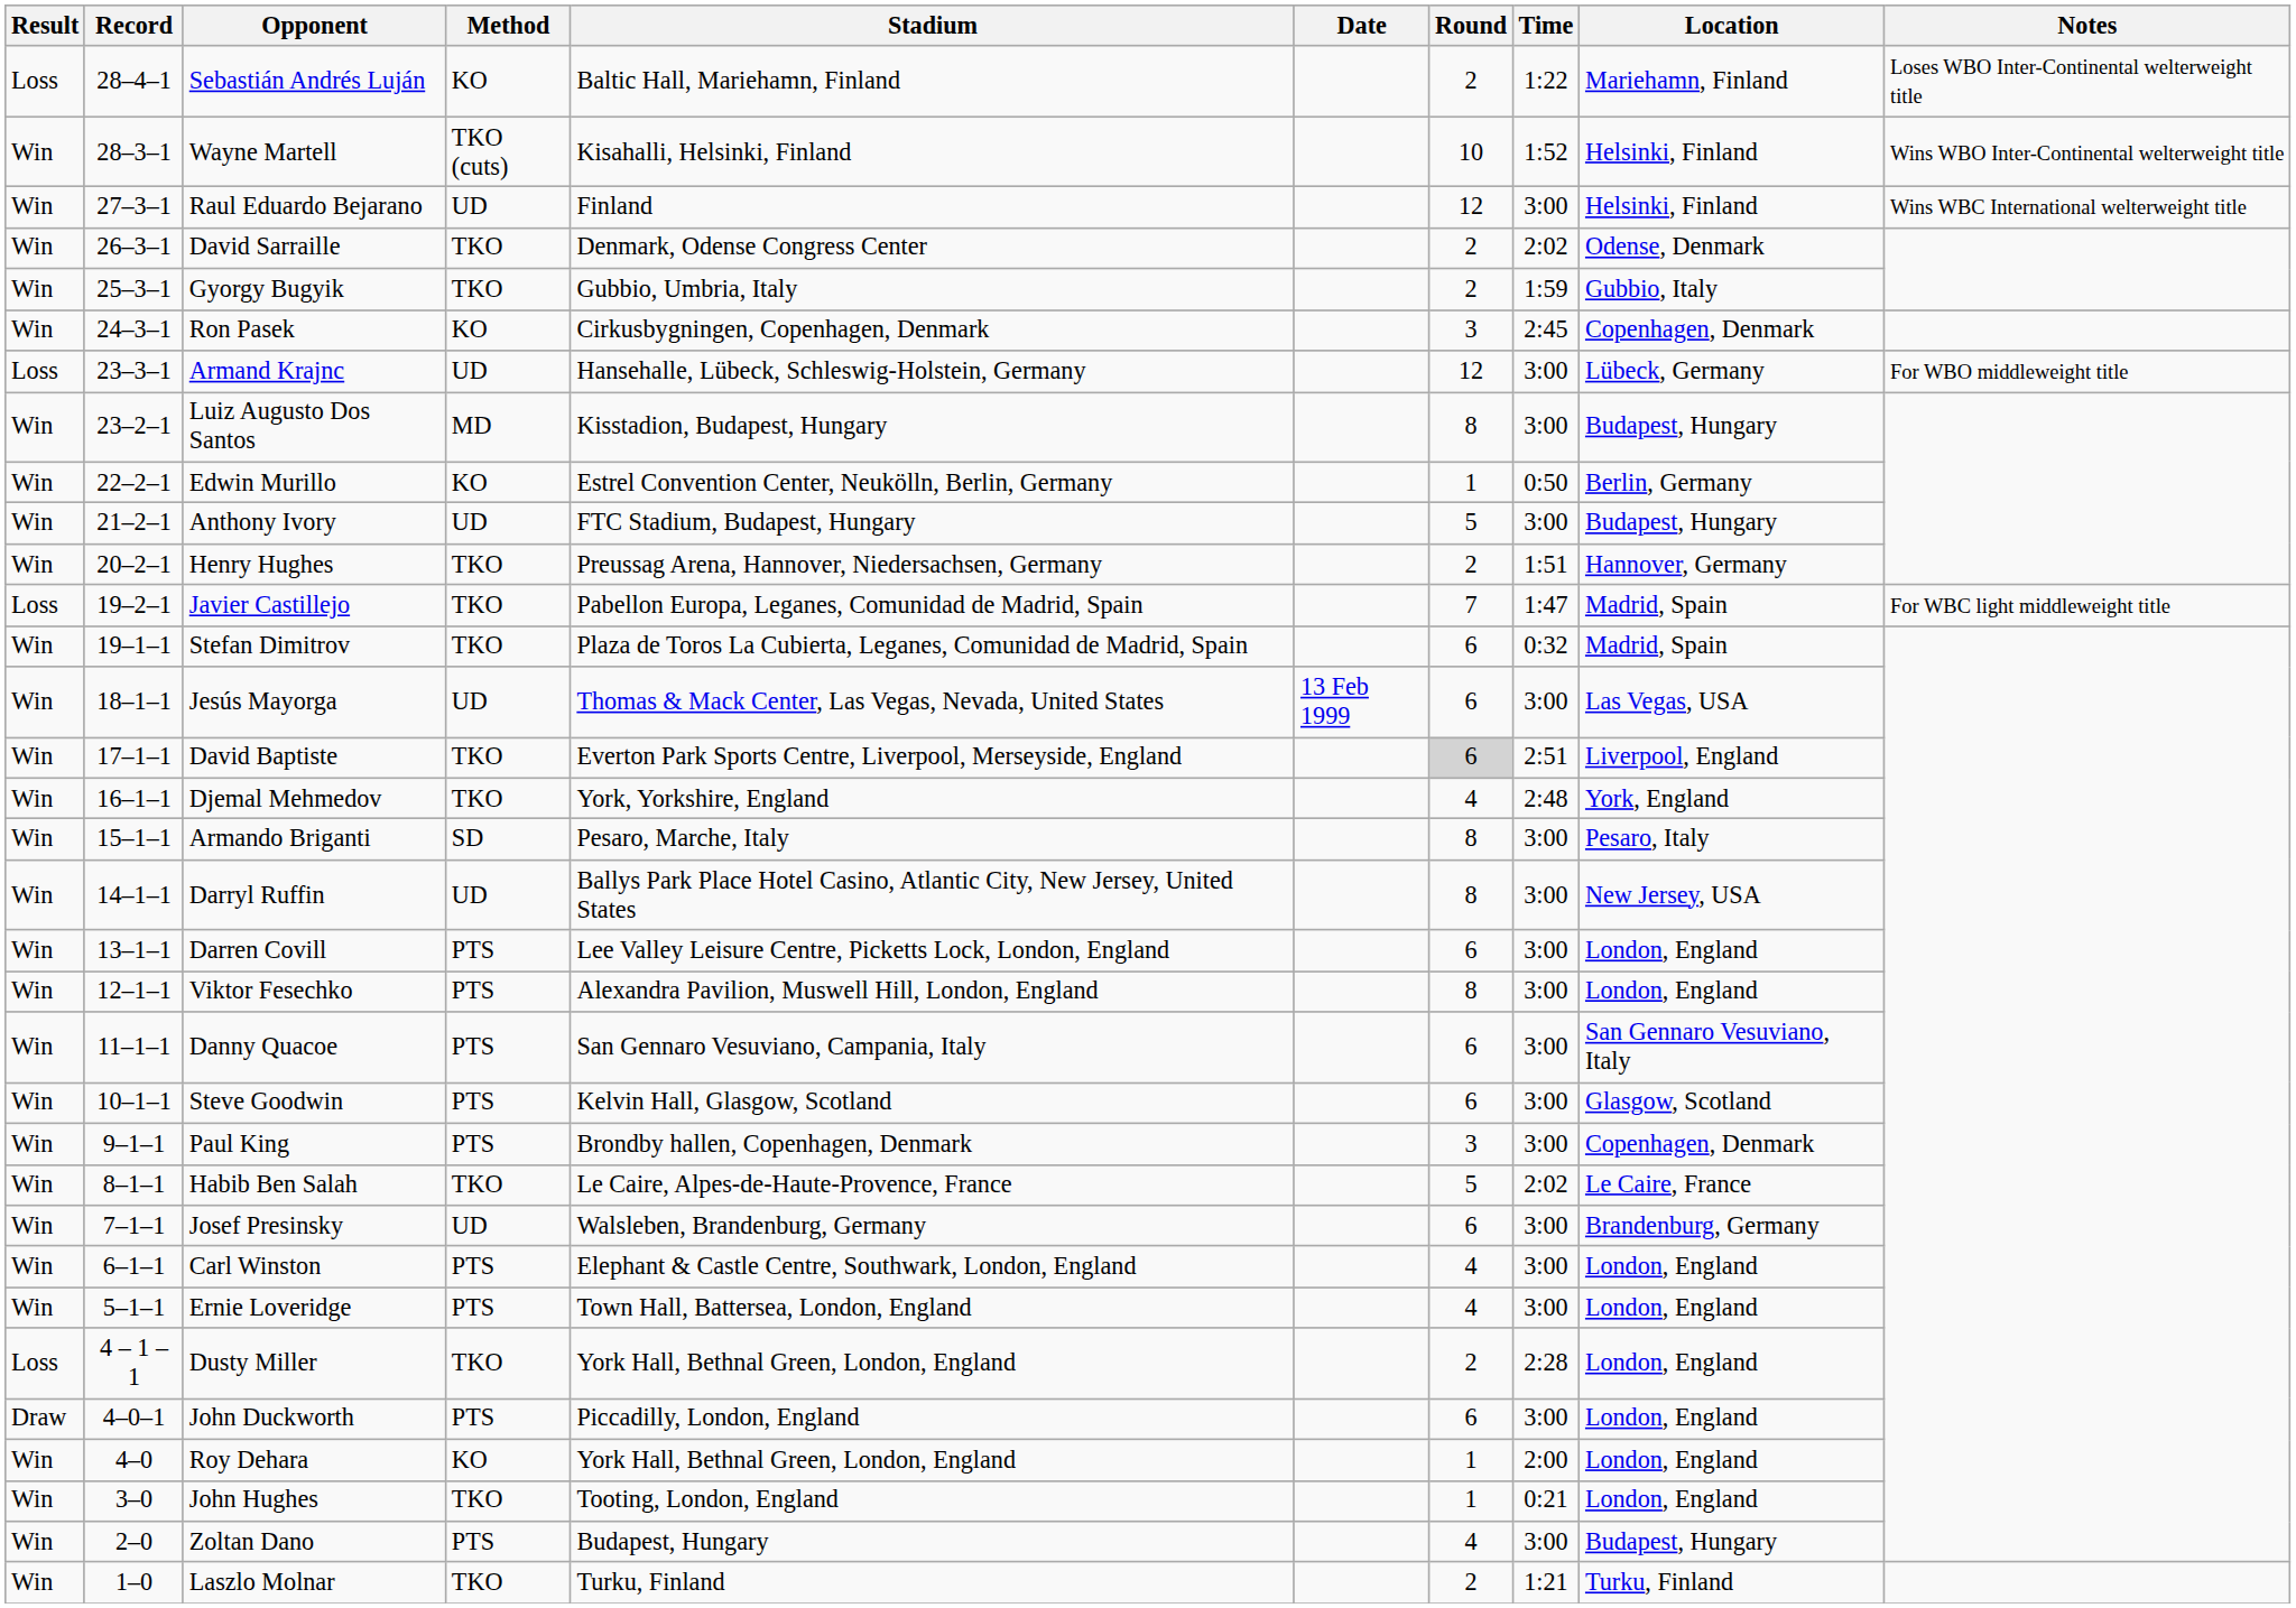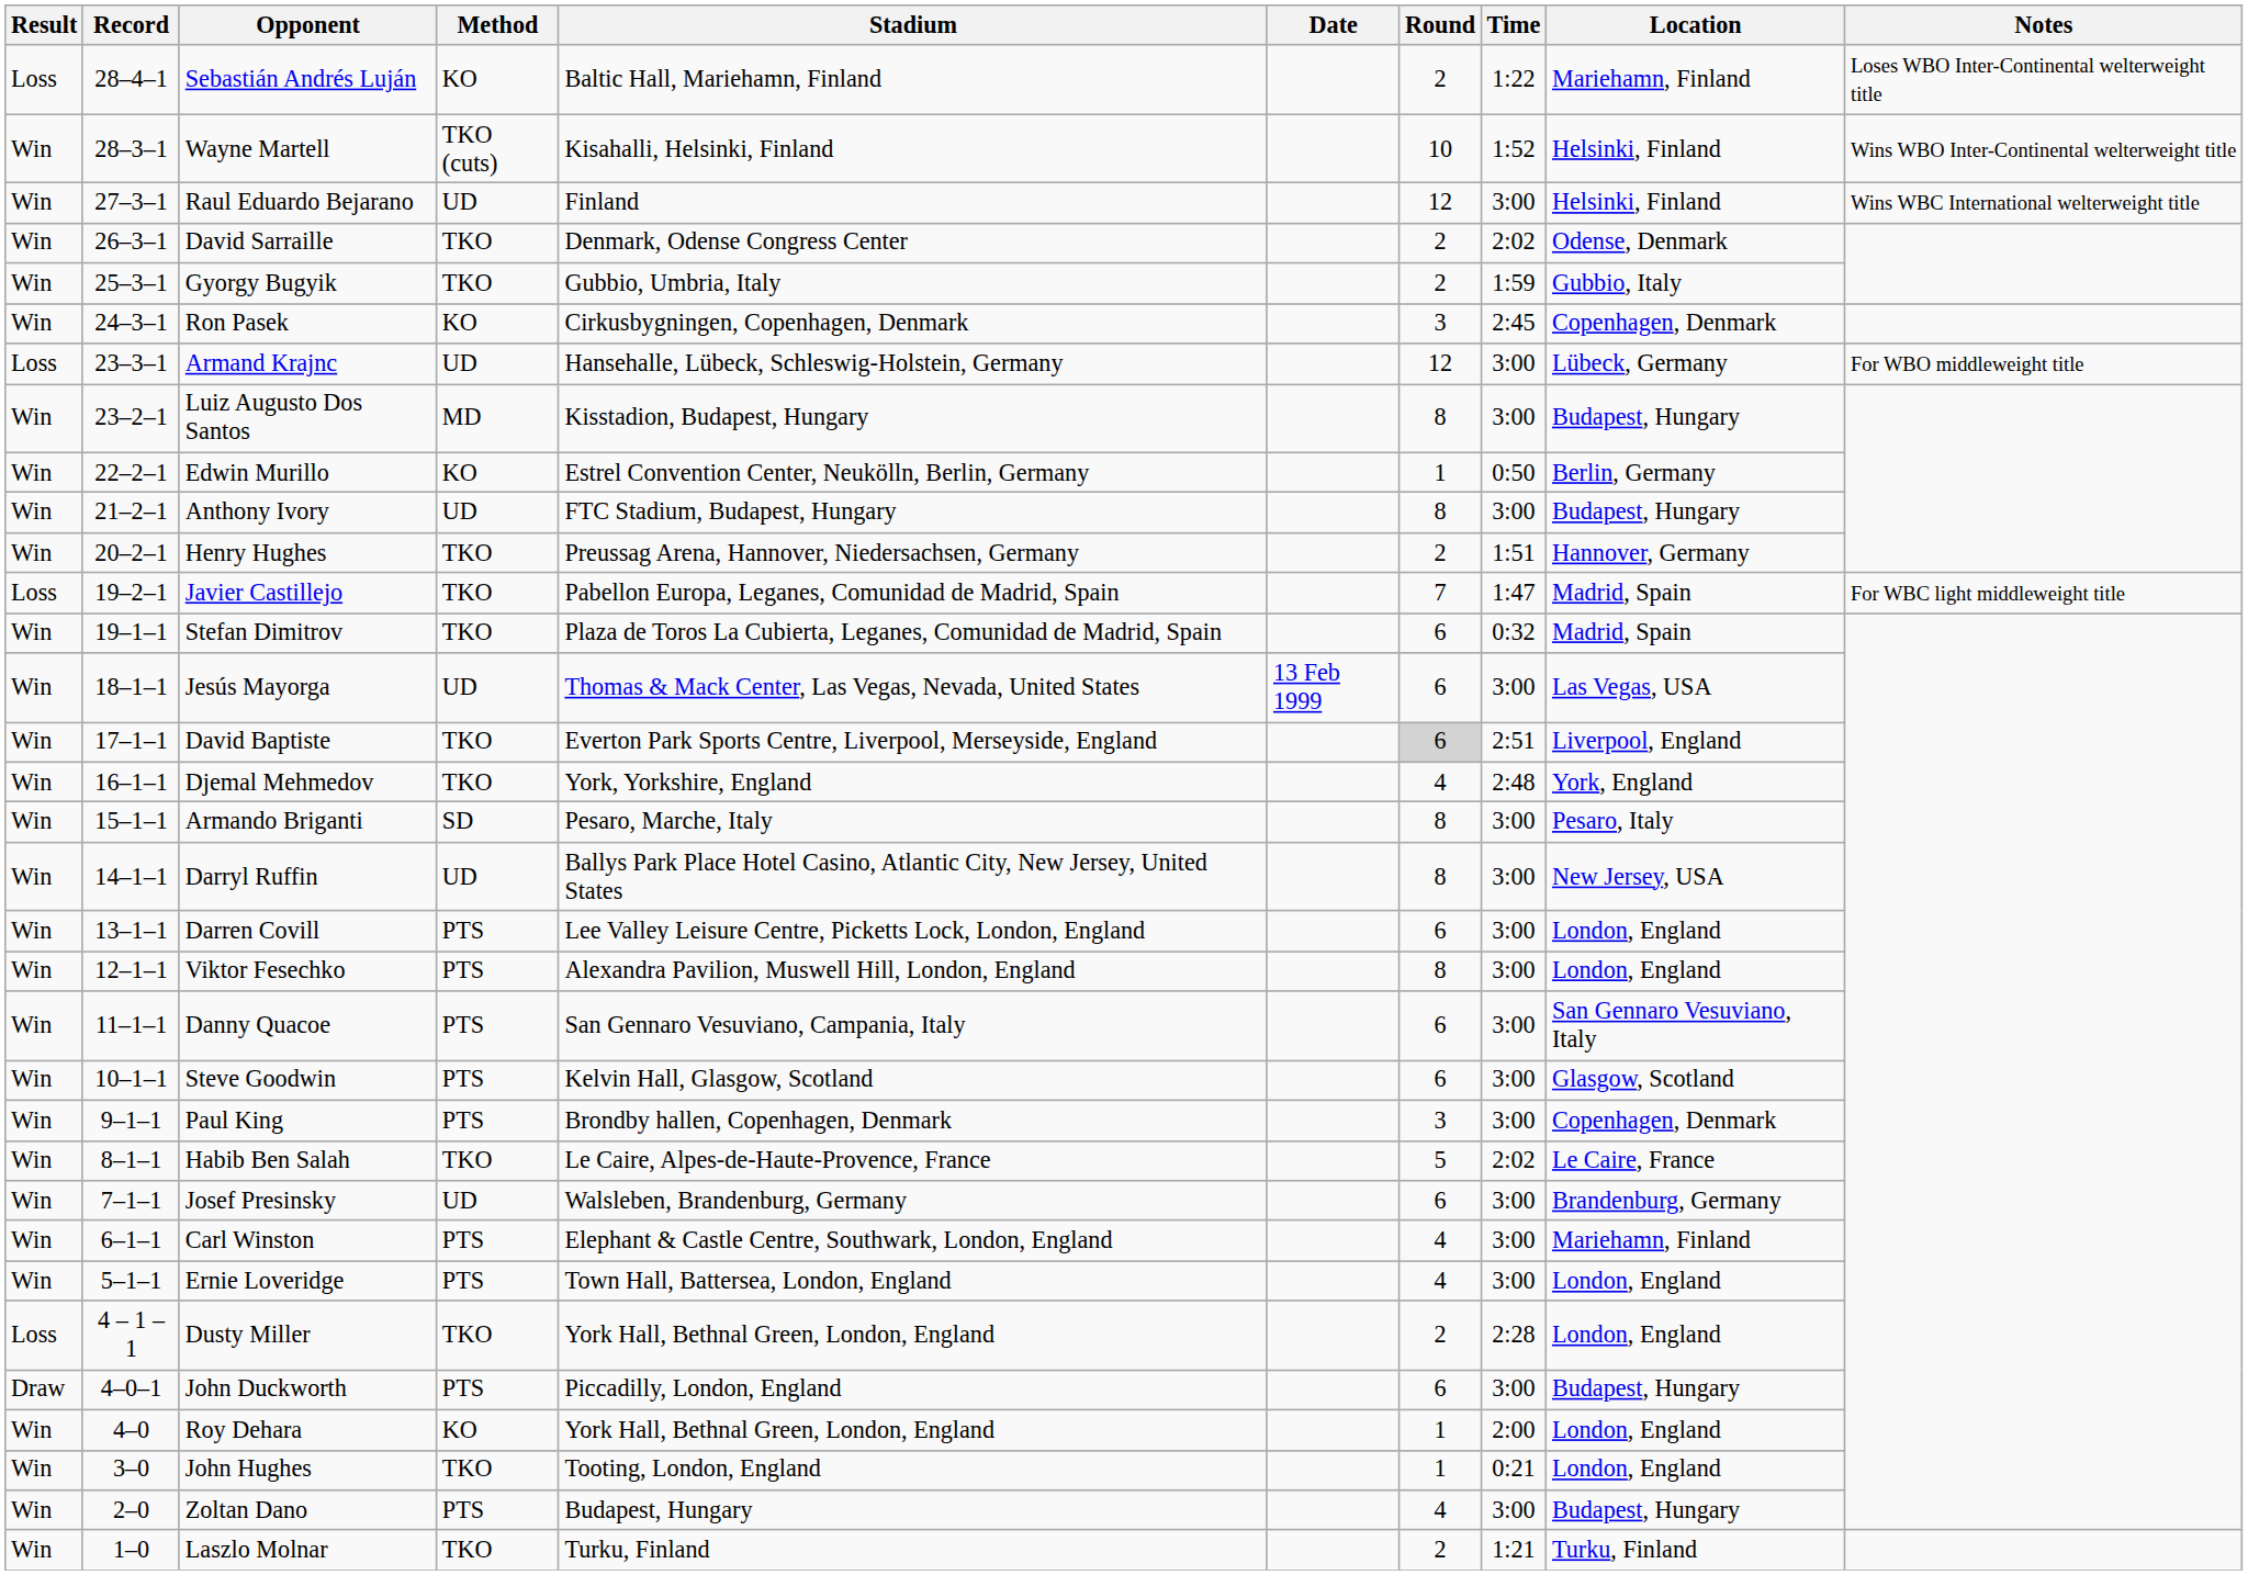Anthony Ivory | Round: 5 -> 8
Carl Winston | Location: London, England -> Mariehamn, Finland
John Duckworth | Location: London, England -> Budapest, Hungary
